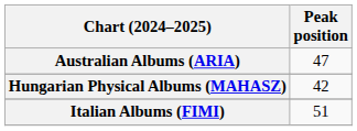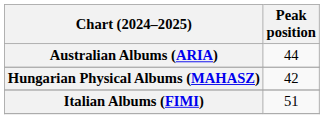Australian Albums (ARIA) | Peak position: 47 -> 44
